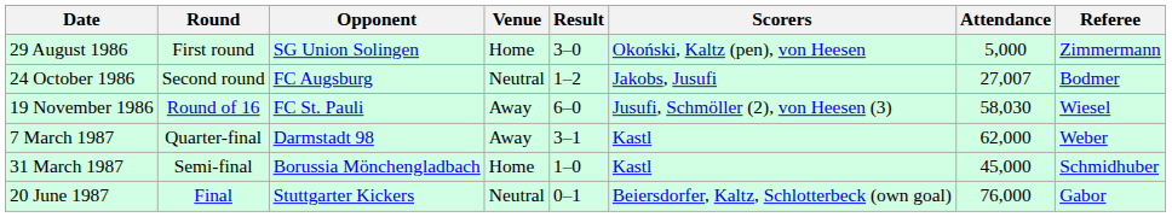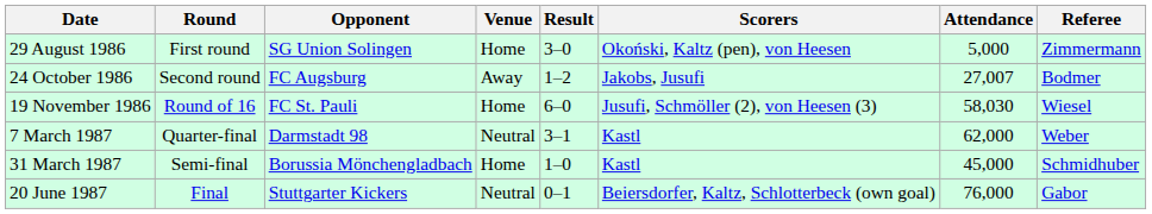24 October 1986 | Venue: Neutral -> Away
19 November 1986 | Venue: Away -> Home
7 March 1987 | Venue: Away -> Neutral
